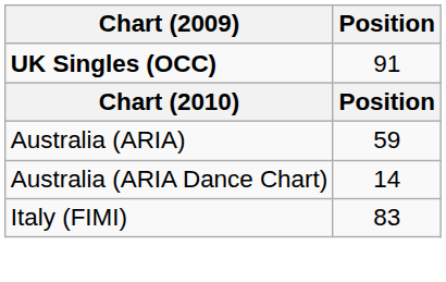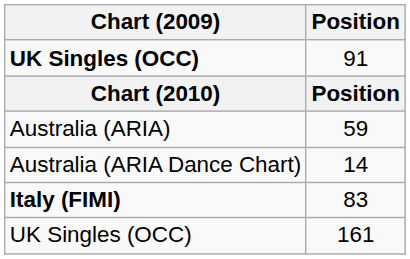83 | Chart (2009): normal -> bold
+ row: UK Singles (OCC) | 161
